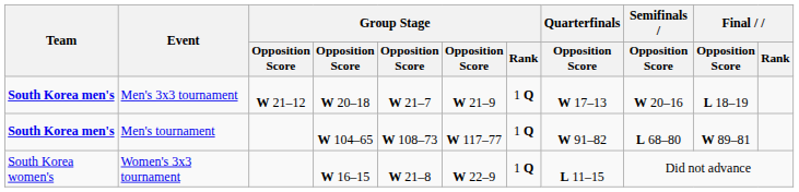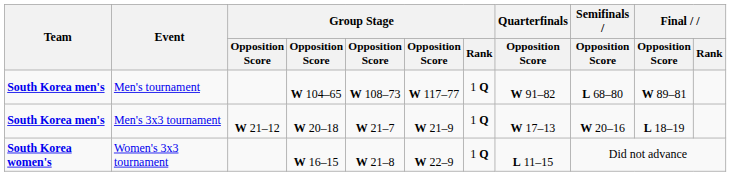rows swapped: Men's tournament <-> Men's 3x3 tournament
Women's 3x3 tournament | Team: normal -> bold
